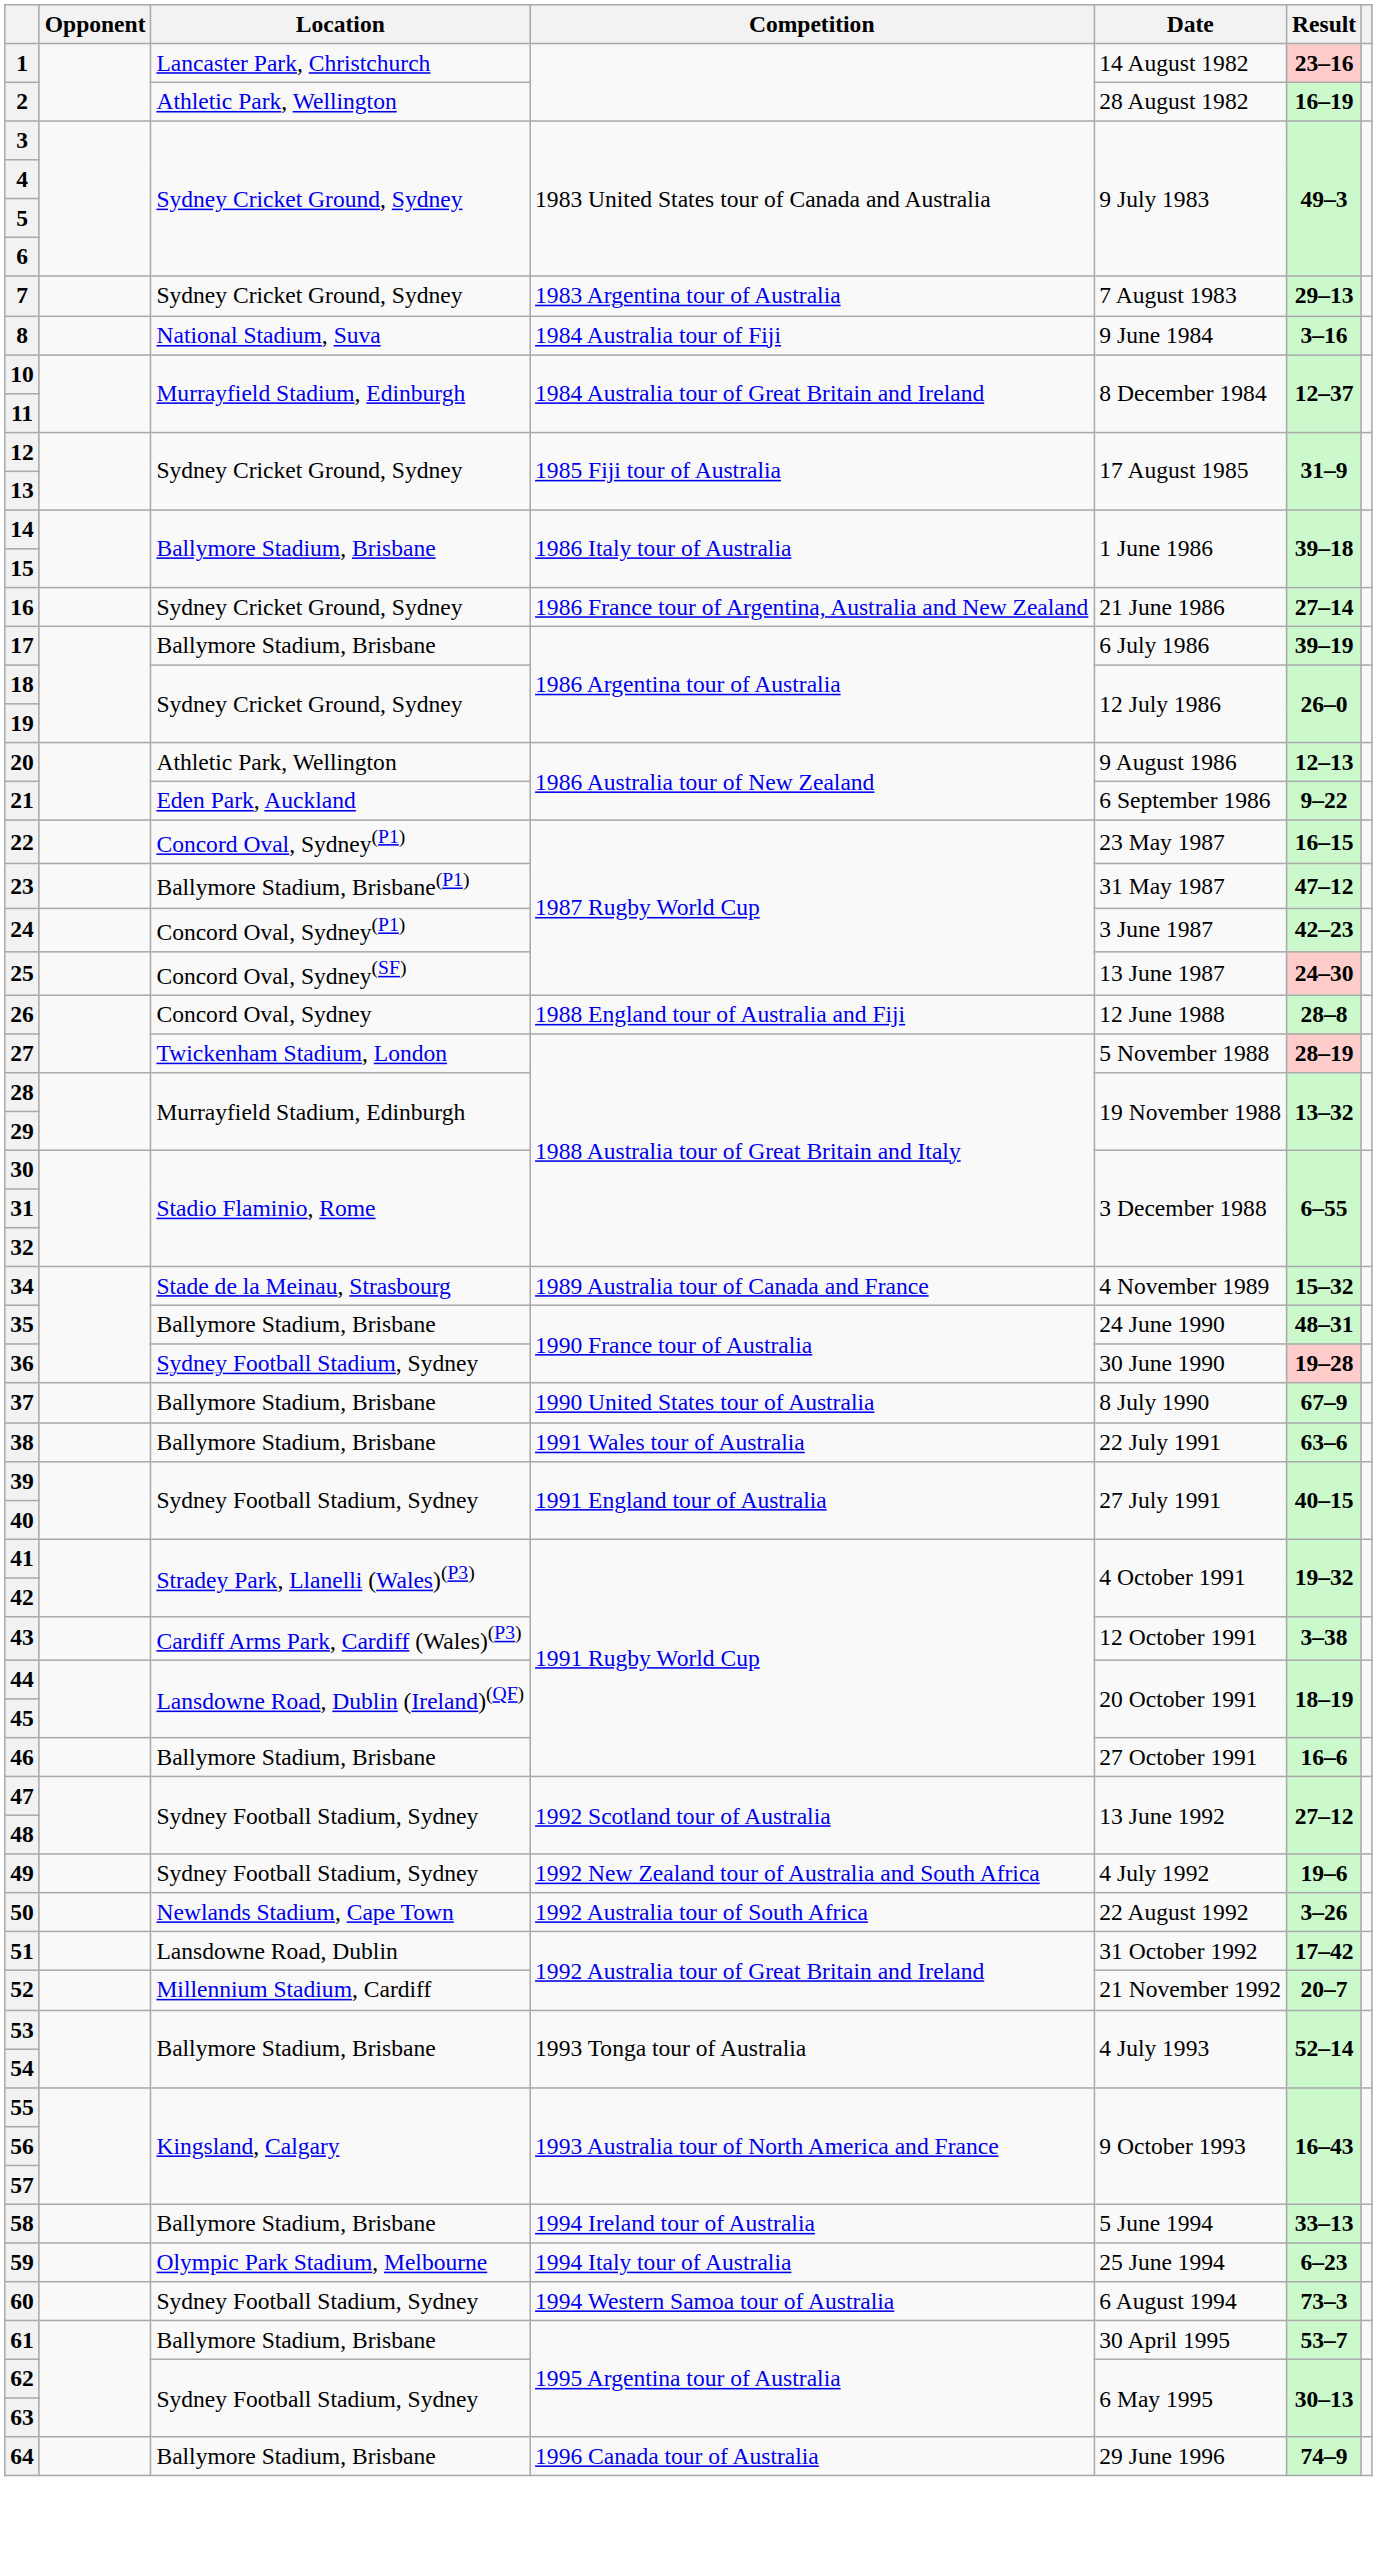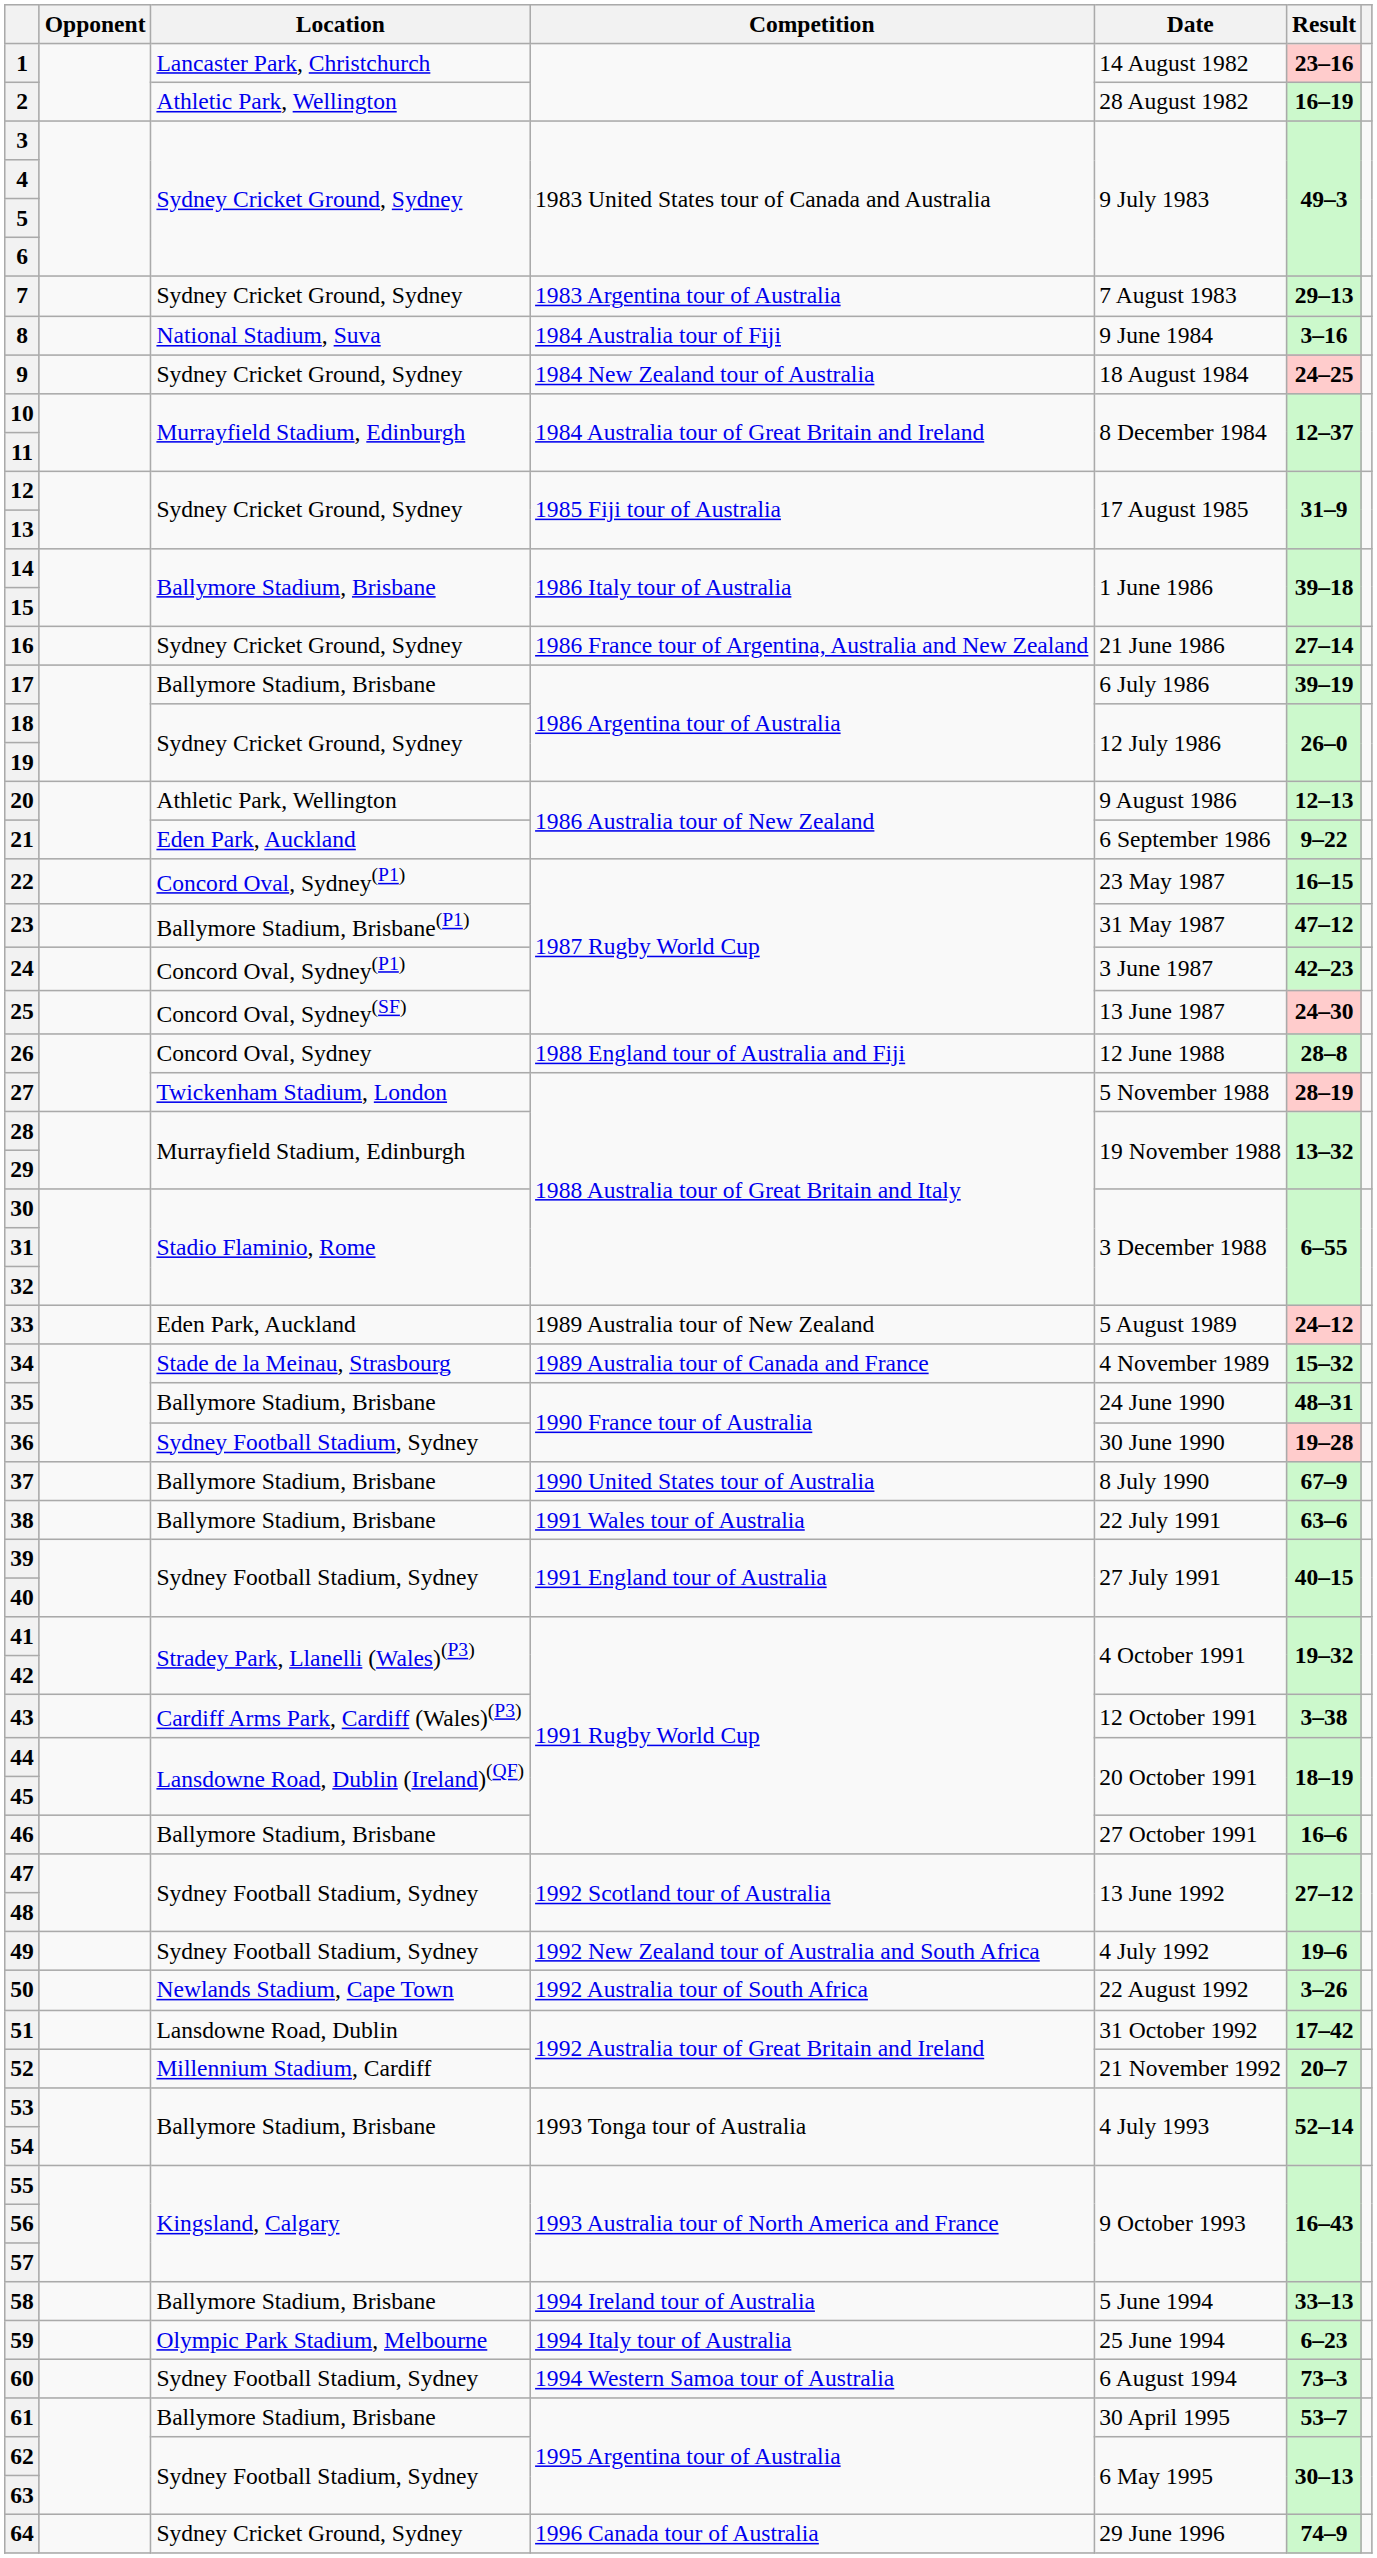+ row: 9 | Sydney Cricket Ground, Sydney | 1984 New Zealand tour of Australia | 18 August 1984 | 24–25
+ row: 33 | Eden Park, Auckland | 1989 Australia tour of New Zealand | 5 August 1989 | 24–12
64 | Location: Ballymore Stadium, Brisbane -> Sydney Cricket Ground, Sydney
